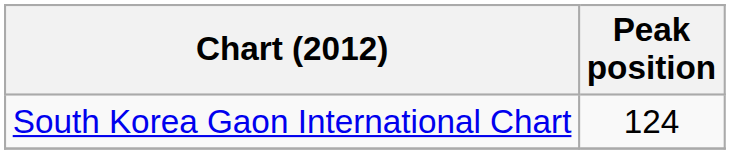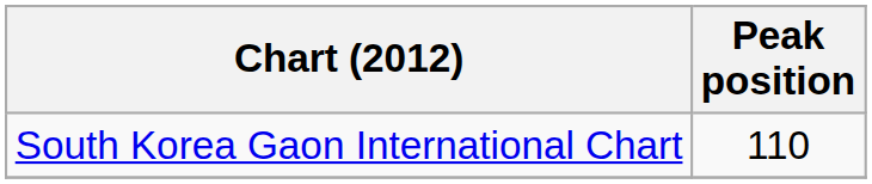South Korea Gaon International Chart | Peak position: 124 -> 110
